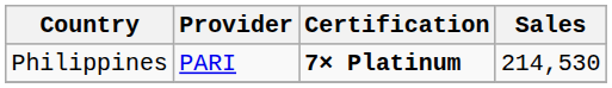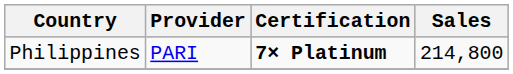Philippines | Sales: 214,530 -> 214,800
